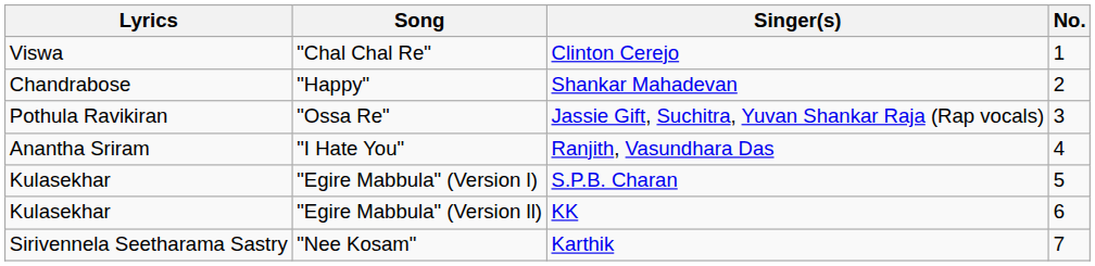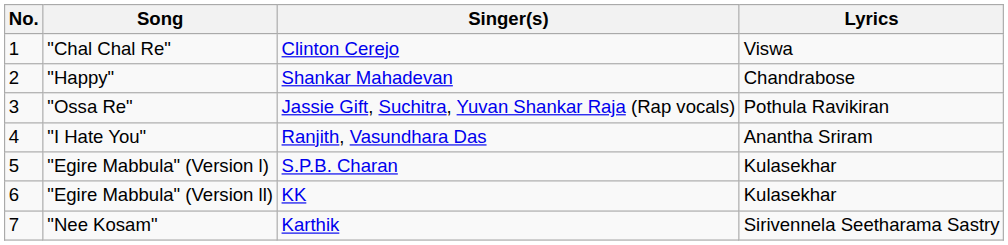columns swapped: No. <-> Lyrics
